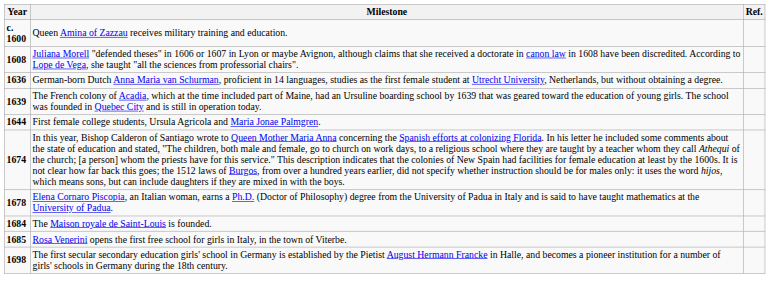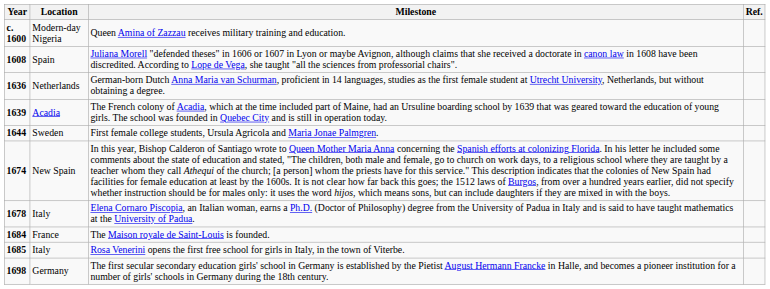+ column: Location | Modern-day Nigeria | Spain | Netherlands | Acadia | Sweden | New Spain | Italy | France | Italy | Germany
